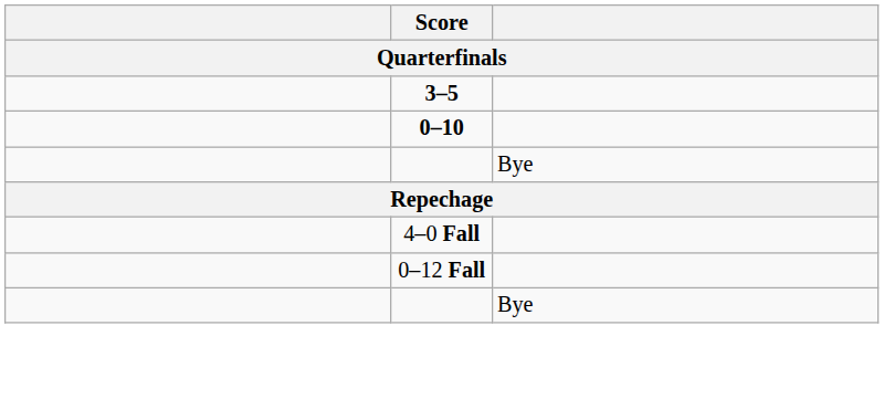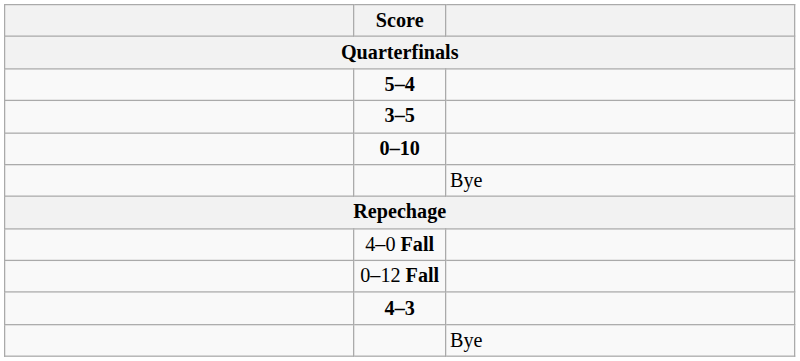+ row: 5–4
+ row: 4–3
